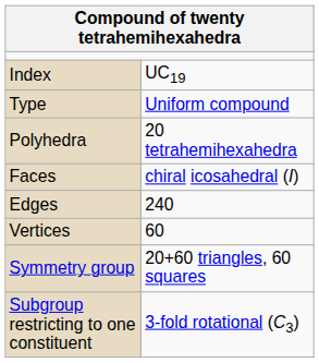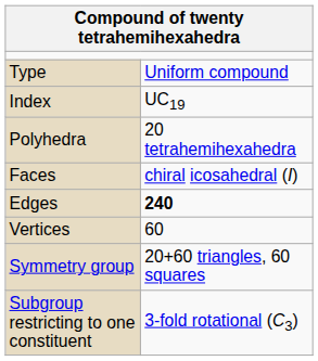rows swapped: Type <-> Index
Edges | column 2: normal -> bold
